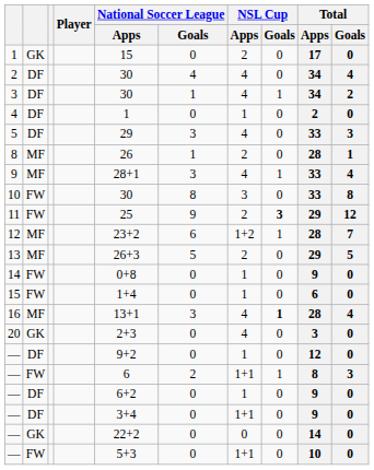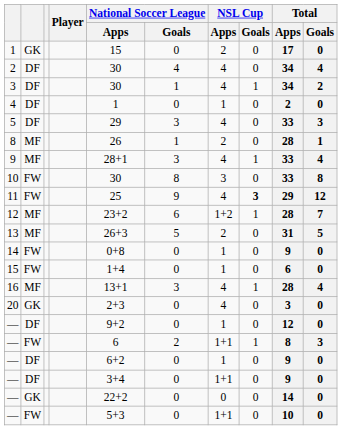11 | NSL Cup / Apps: 2 -> 4
13 | Total / Apps: 29 -> 31
16 | NSL Cup / Goals: bold -> normal
